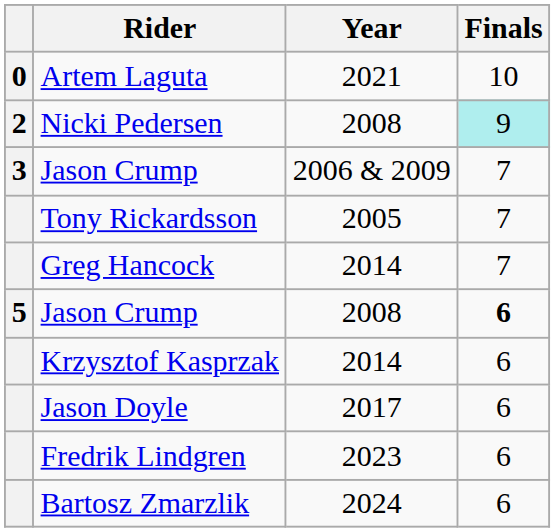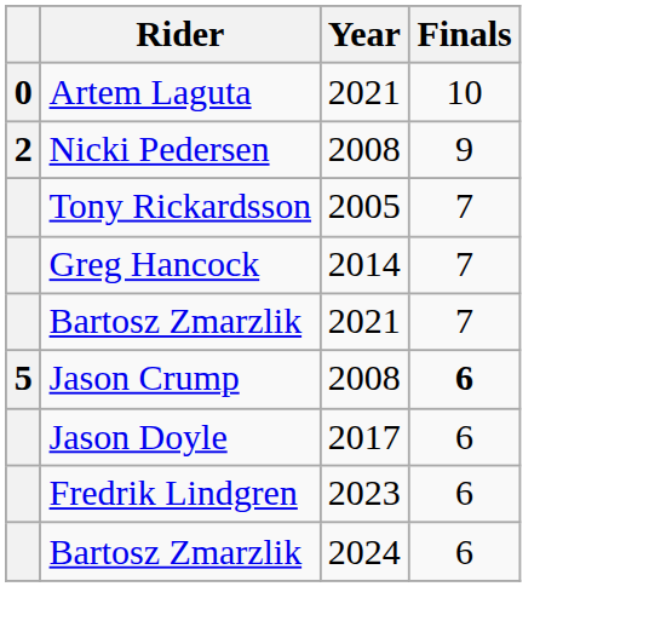Nicki Pedersen | Finals: paleturquoise background -> no background
- row: 3 | Jason Crump | 2006 & 2009 | 7
+ row: Bartosz Zmarzlik | 2021 | 7
- row: Krzysztof Kasprzak | 2014 | 6
